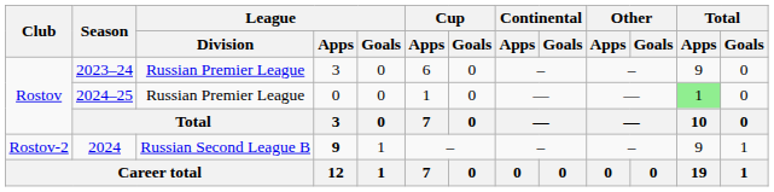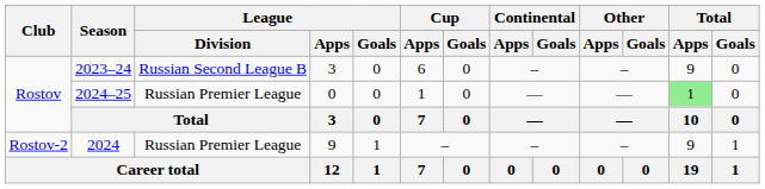2023–24 | League / Division: Russian Premier League -> Russian Second League B
2024 | League / Division: Russian Second League B -> Russian Premier League
2024 | League / Apps: bold -> normal
